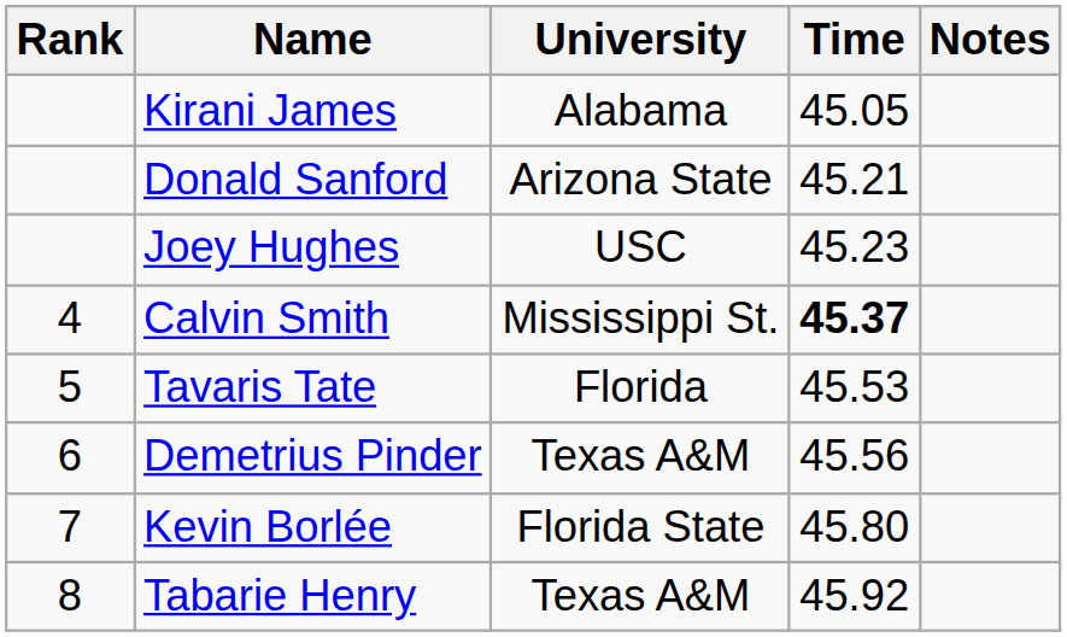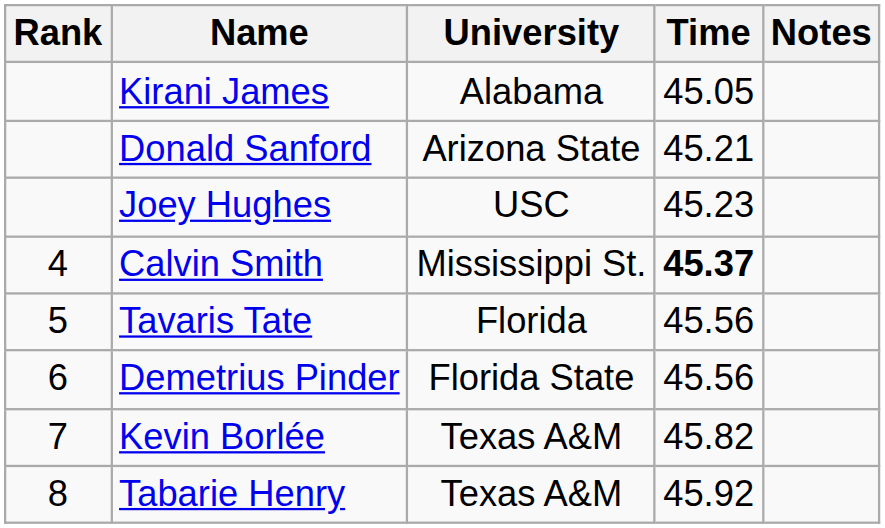Tavaris Tate | Time: 45.53 -> 45.56
Demetrius Pinder | University: Texas A&M -> Florida State
Kevin Borlée | University: Florida State -> Texas A&M
Kevin Borlée | Time: 45.80 -> 45.82
